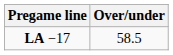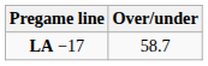LA −17 | Over/under: 58.5 -> 58.7
